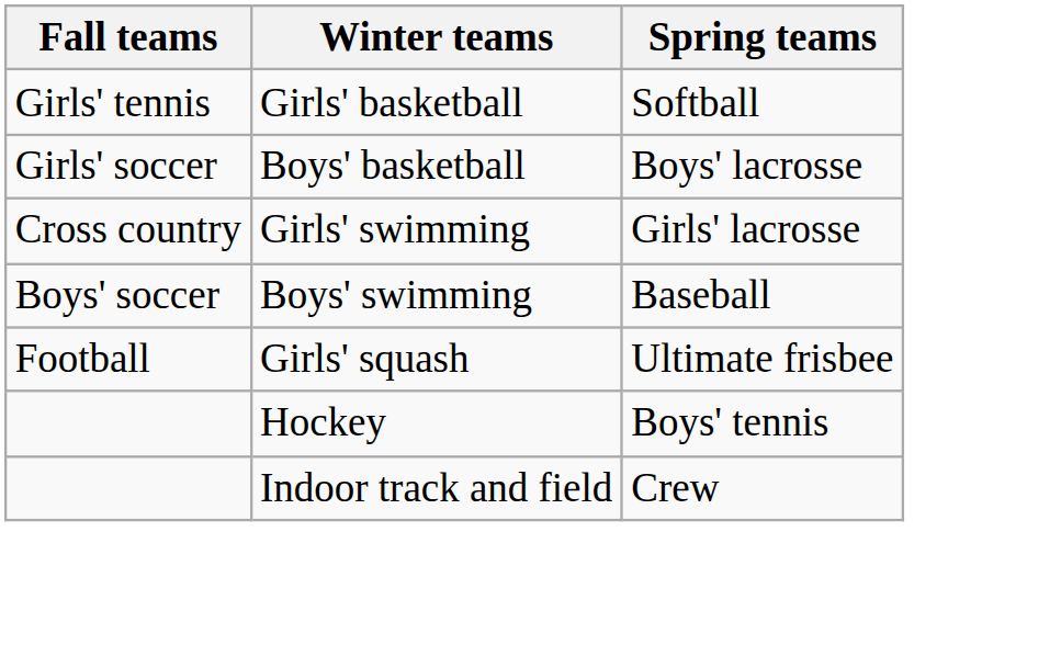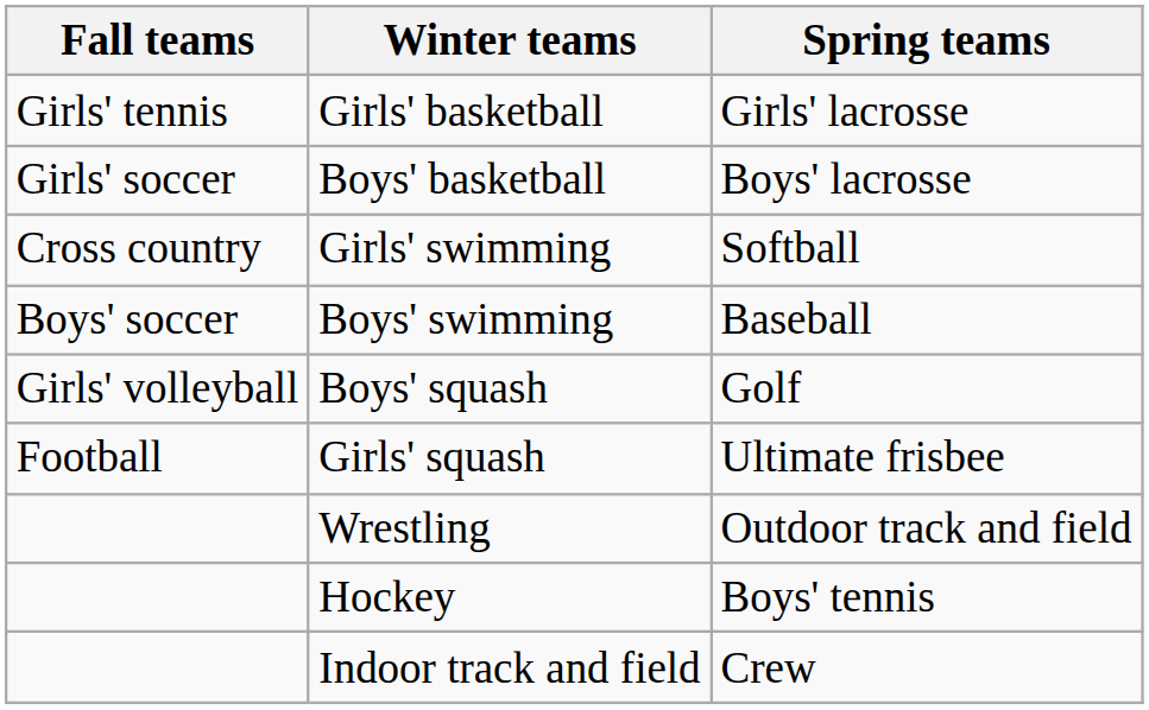Girls' basketball | Spring teams: Softball -> Girls' lacrosse
Girls' swimming | Spring teams: Girls' lacrosse -> Softball
+ row: Girls' volleyball | Boys' squash | Golf
+ row: Wrestling | Outdoor track and field
